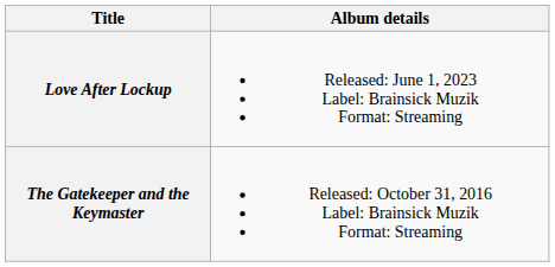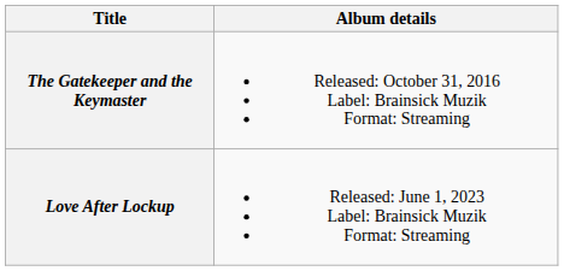rows swapped: The Gatekeeper and the Keymaster <-> Love After Lockup
